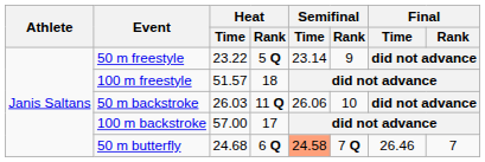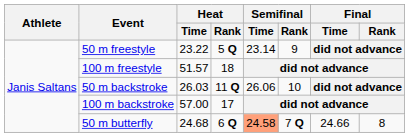50 m butterfly | Final / Time: 26.46 -> 24.66
50 m butterfly | Final / Rank: 7 -> 8
